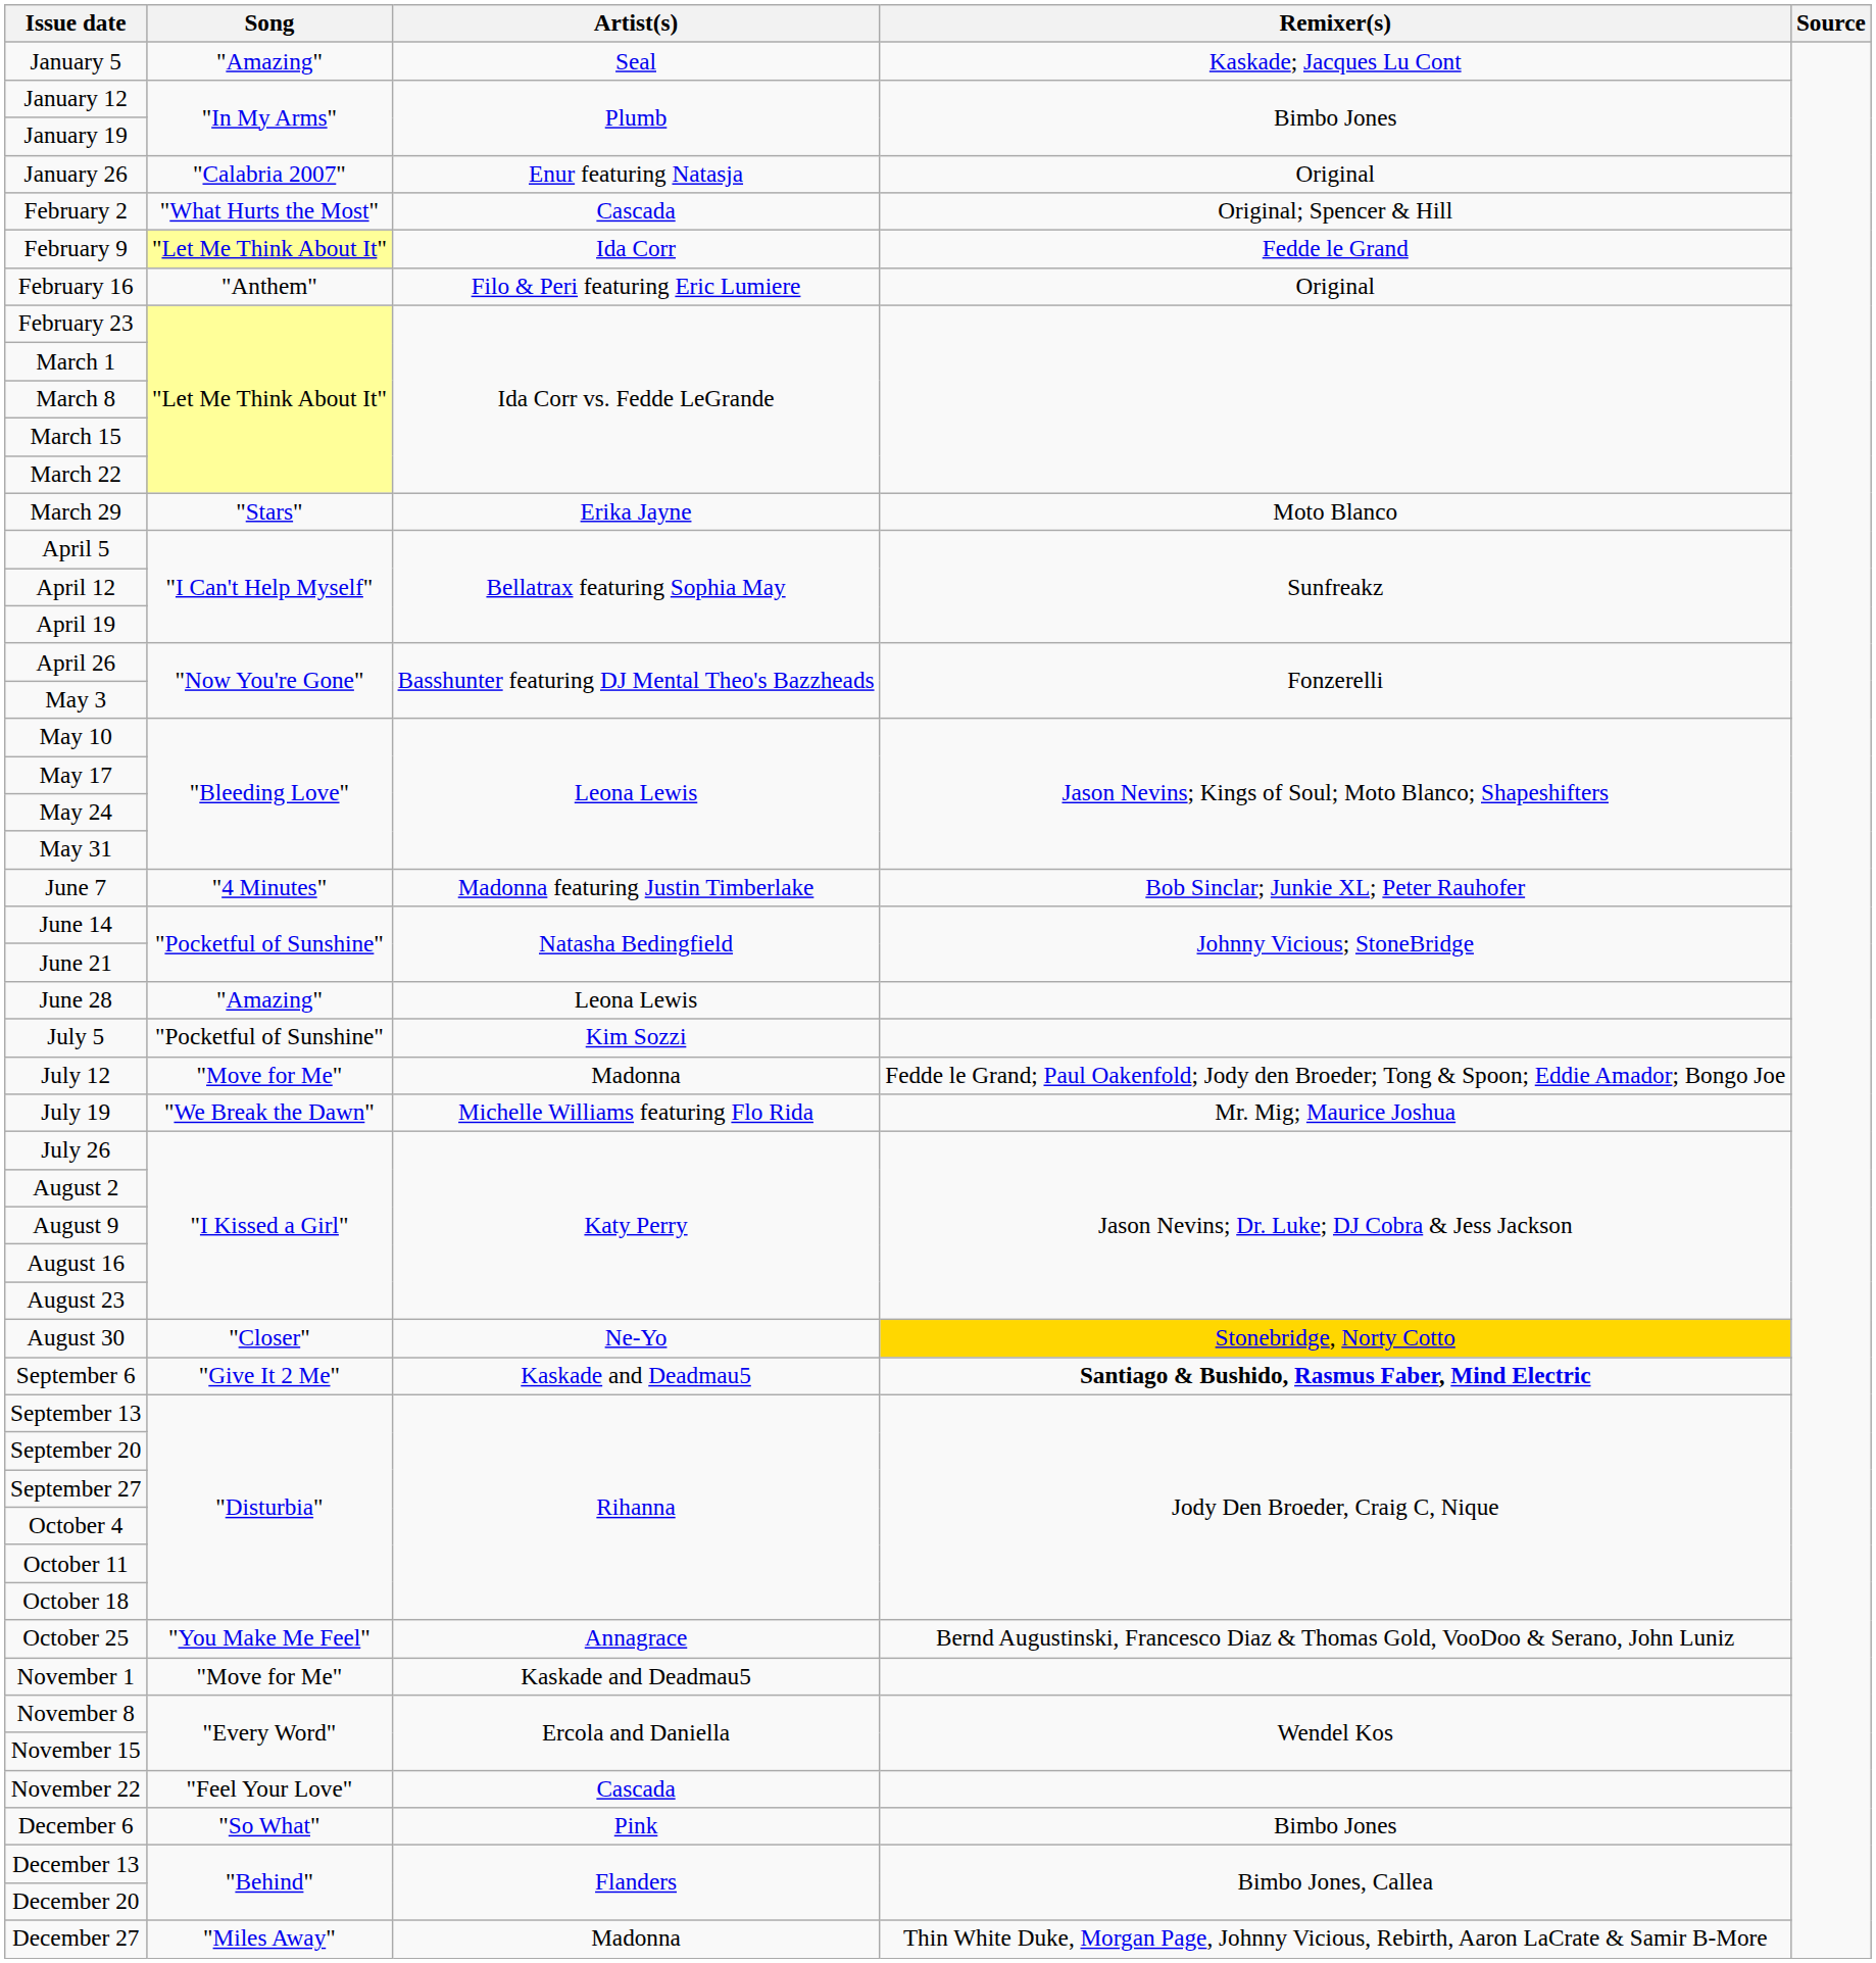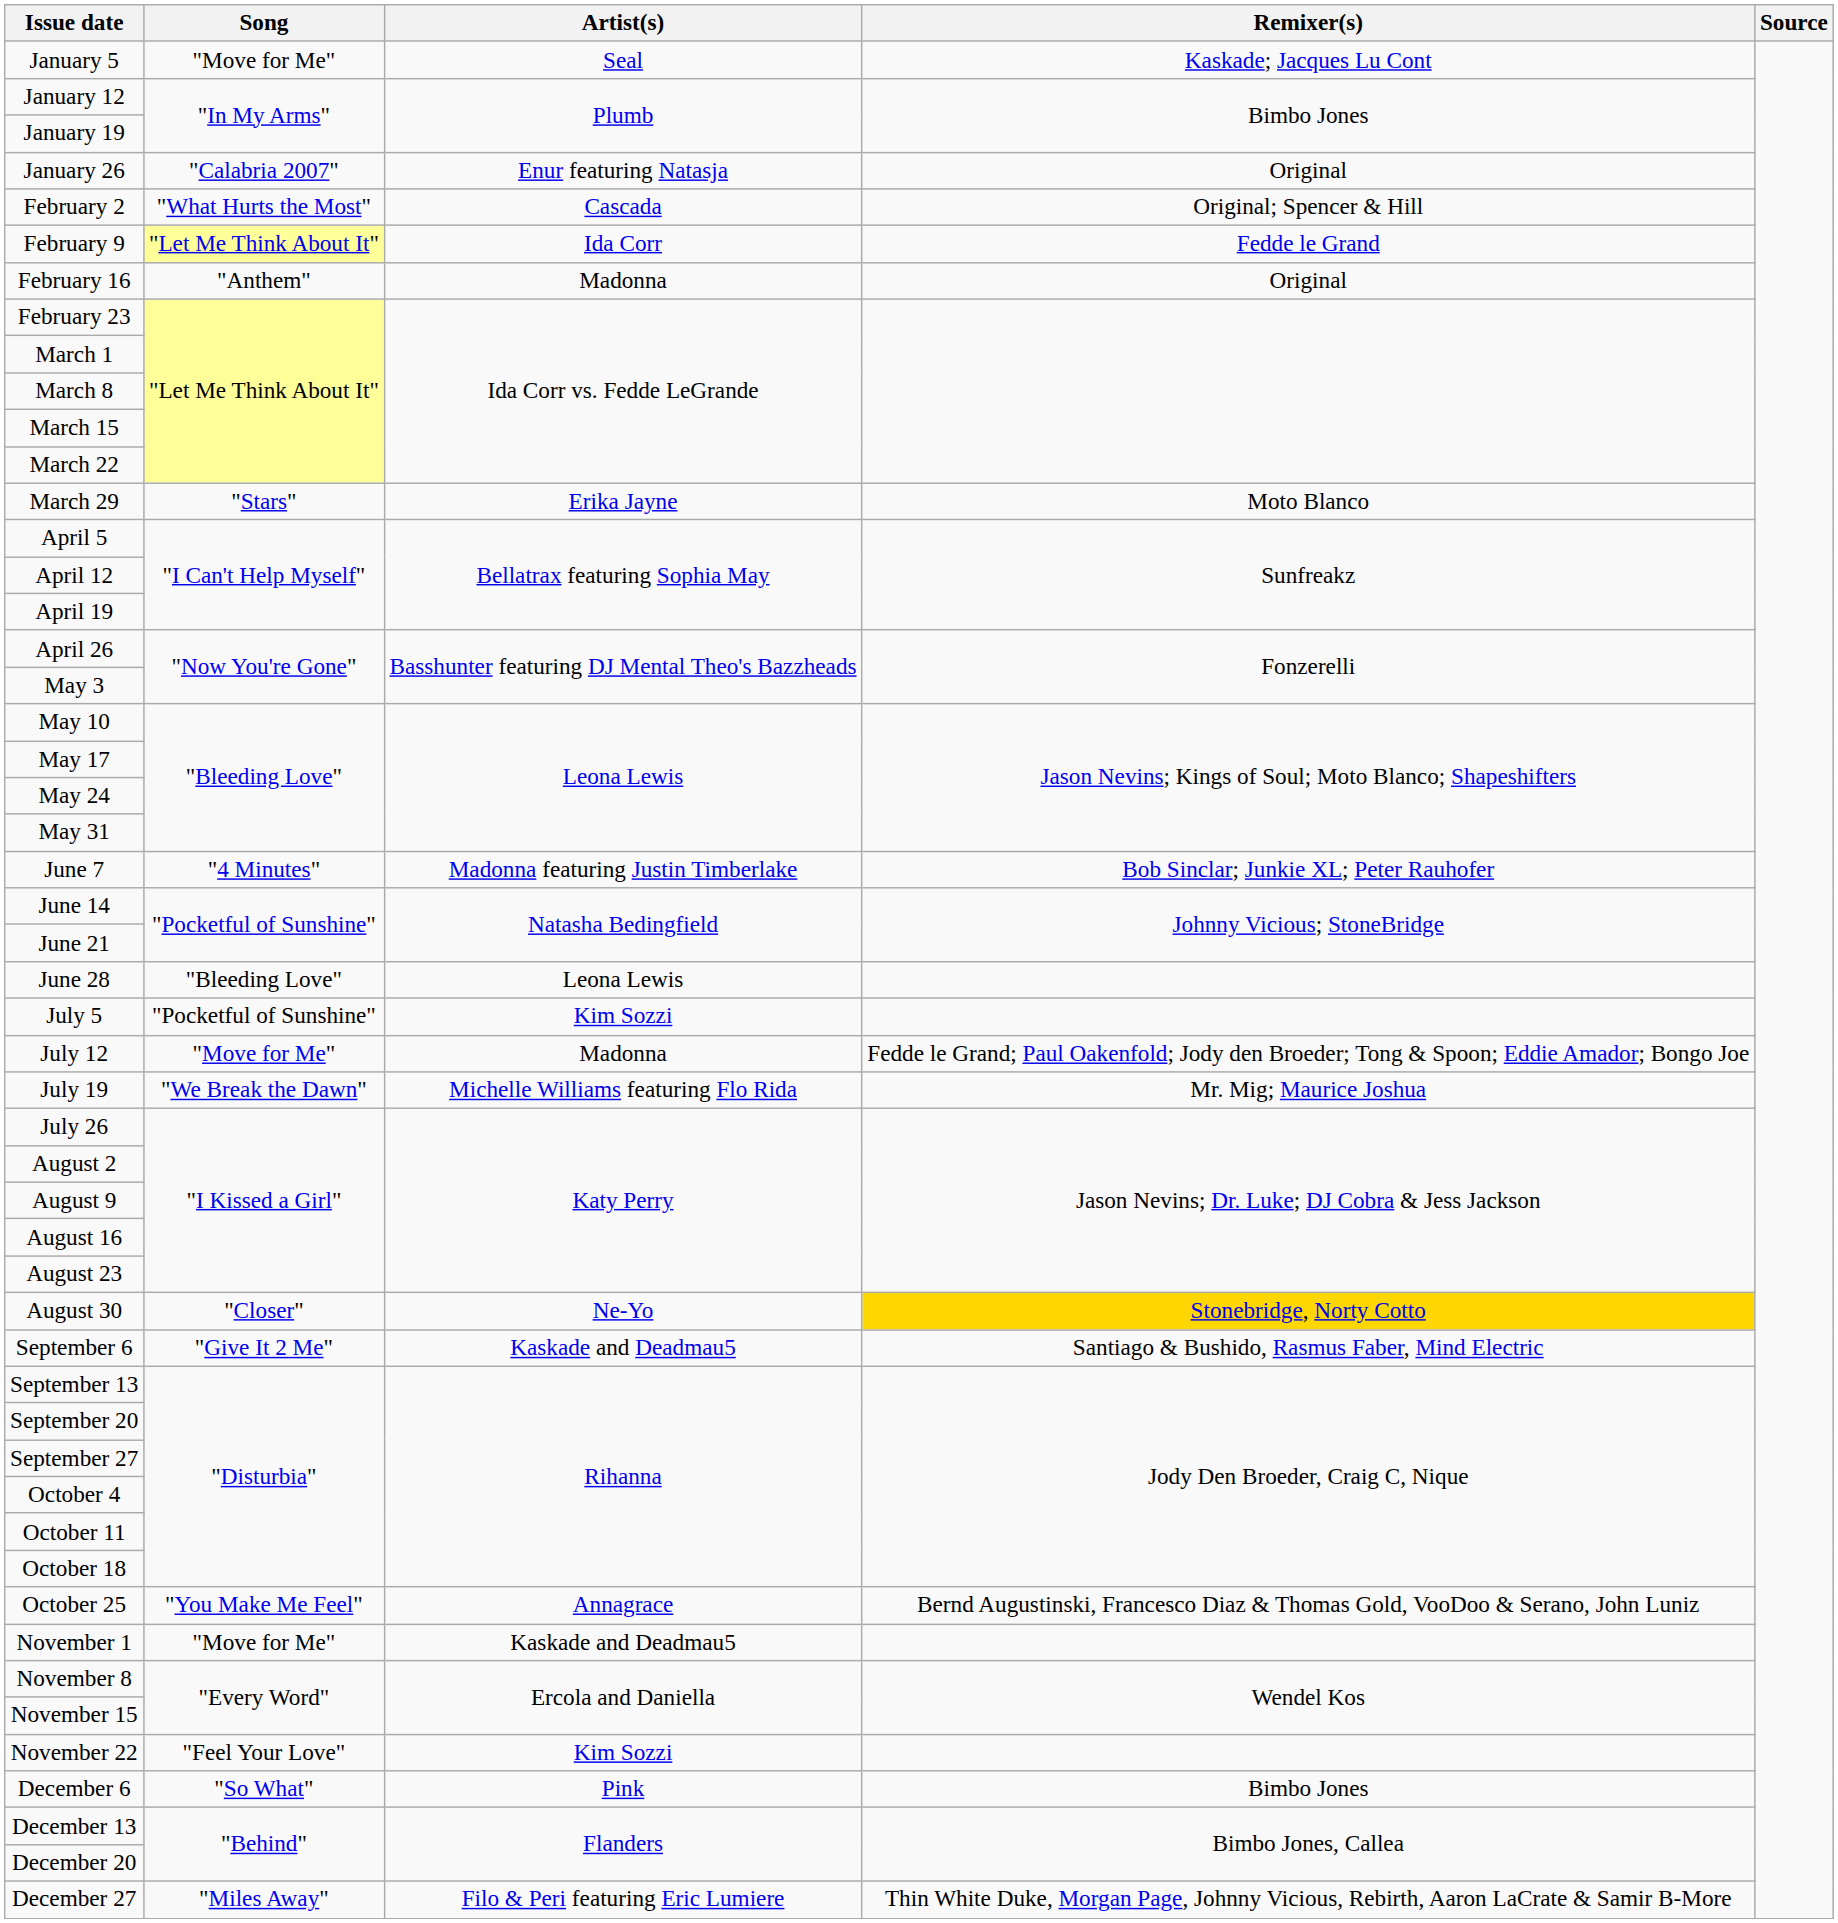January 5 | Song: "Amazing" -> "Move for Me"
February 16 | Artist(s): Filo & Peri featuring Eric Lumiere -> Madonna
June 28 | Song: "Amazing" -> "Bleeding Love"
September 6 | Remixer(s): bold -> normal
November 22 | Artist(s): Cascada -> Kim Sozzi
December 27 | Artist(s): Madonna -> Filo & Peri featuring Eric Lumiere
